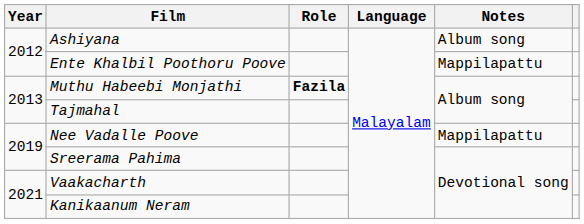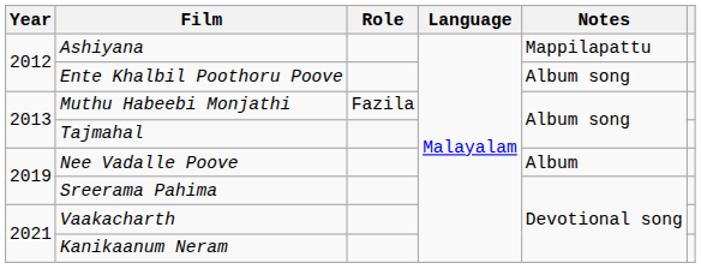Ashiyana | Notes: Album song -> Mappilapattu
Ente Khalbil Poothoru Poove | Notes: Mappilapattu -> Album song
Muthu Habeebi Monjathi | Role: bold -> normal
Nee Vadalle Poove | Notes: Mappilapattu -> Album
